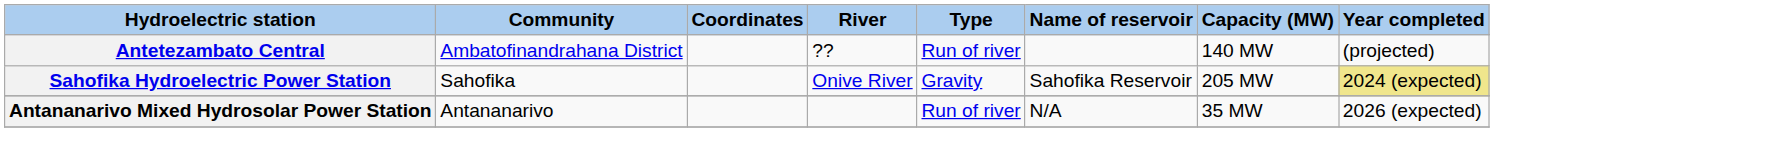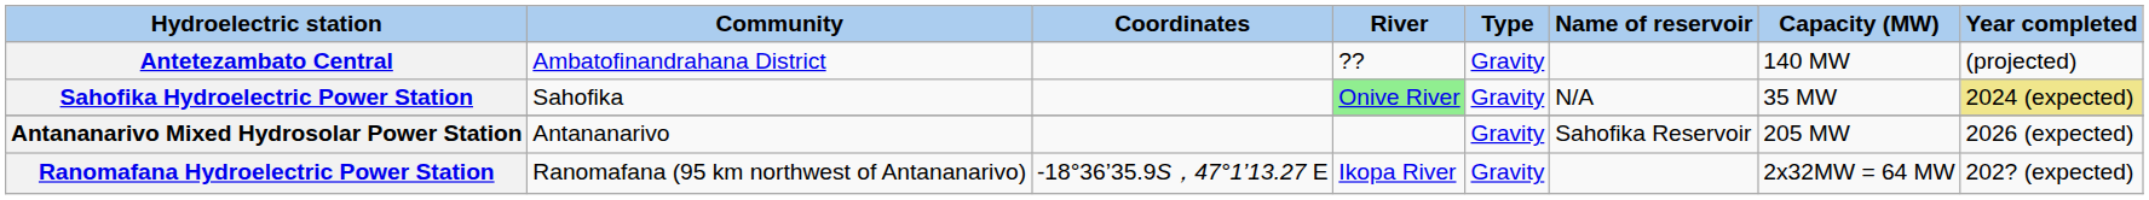Antetezambato Central | Type: Run of river -> Gravity
Sahofika Hydroelectric Power Station | River: no background -> lightgreen background
Sahofika Hydroelectric Power Station | Name of reservoir: Sahofika Reservoir -> N/A
Sahofika Hydroelectric Power Station | Capacity (MW): 205 MW -> 35 MW
Antananarivo Mixed Hydrosolar Power Station | Type: Run of river -> Gravity
Antananarivo Mixed Hydrosolar Power Station | Name of reservoir: N/A -> Sahofika Reservoir
Antananarivo Mixed Hydrosolar Power Station | Capacity (MW): 35 MW -> 205 MW
+ row: Ranomafana Hydroelectric Power Station | Ranomafana (95 km northwest of Antananarivo) | -18°36’35.9S，47°1’13.27 E | Ikopa River | Gravity | 2x32MW = 64 MW | 202? (expected)
